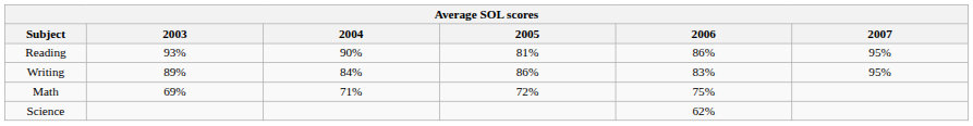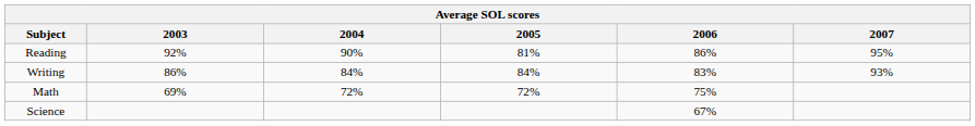Reading | 2003: 93% -> 92%
Writing | 2003: 89% -> 86%
Writing | 2005: 86% -> 84%
Writing | 2007: 95% -> 93%
Math | 2004: 71% -> 72%
Science | 2006: 62% -> 67%
